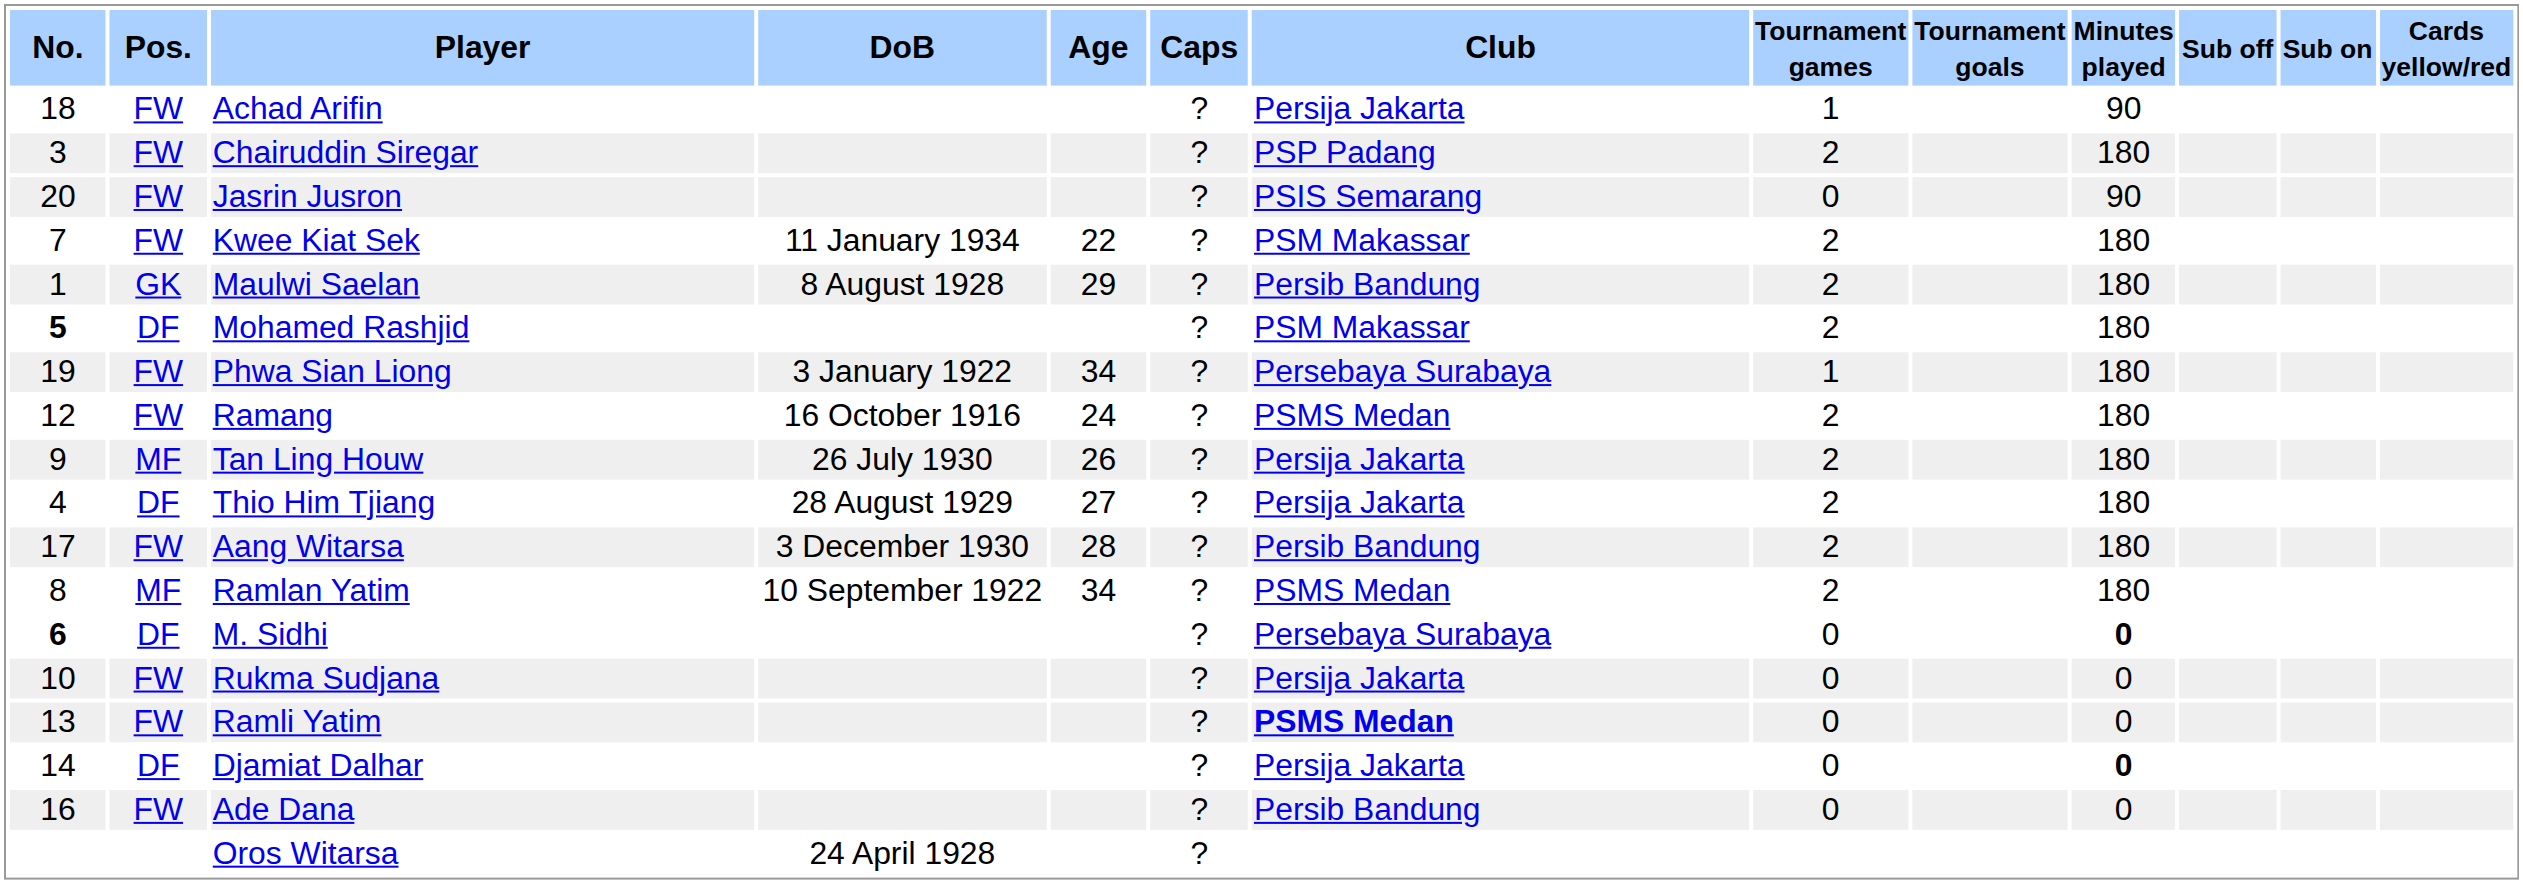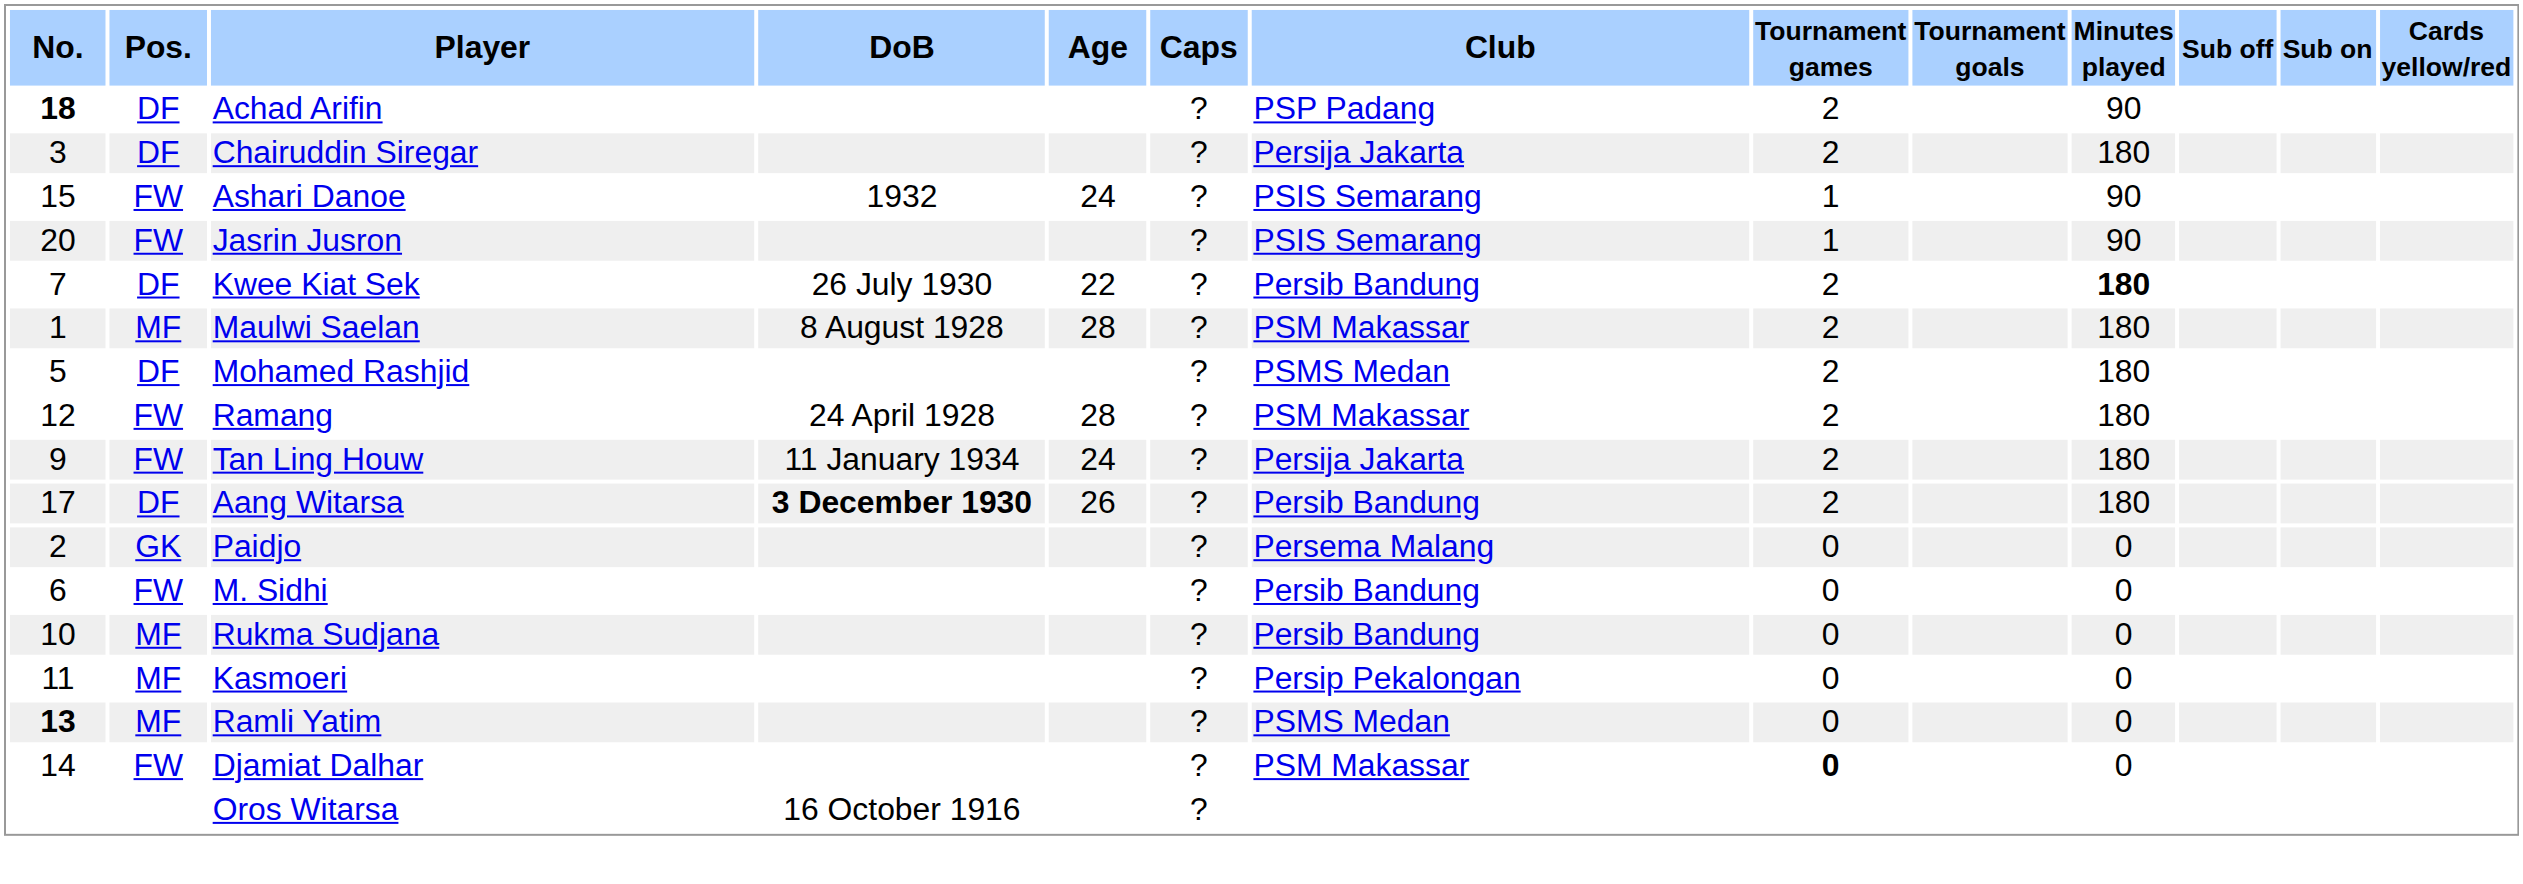Achad Arifin | No.: normal -> bold
Achad Arifin | Pos.: FW -> DF
Achad Arifin | Club: Persija Jakarta -> PSP Padang
Achad Arifin | Tournament games: 1 -> 2
Chairuddin Siregar | Pos.: FW -> DF
Chairuddin Siregar | Club: PSP Padang -> Persija Jakarta
+ row: 15 | FW | Ashari Danoe | 1932 | 24 | ? | PSIS Semarang | 1 | 90
Jasrin Jusron | Tournament games: 0 -> 1
Kwee Kiat Sek | Pos.: FW -> DF
Kwee Kiat Sek | DoB: 11 January 1934 -> 26 July 1930
Kwee Kiat Sek | Club: PSM Makassar -> Persib Bandung
Kwee Kiat Sek | Minutes played: normal -> bold
Maulwi Saelan | Pos.: GK -> MF
Maulwi Saelan | Age: 29 -> 28
Maulwi Saelan | Club: Persib Bandung -> PSM Makassar
Mohamed Rashjid | No.: bold -> normal
Mohamed Rashjid | Club: PSM Makassar -> PSMS Medan
- row: 19 | FW | Phwa Sian Liong | 3 January 1922 | 34 | ? | Persebaya Surabaya | 1 | 180
Ramang | DoB: 16 October 1916 -> 24 April 1928
Ramang | Age: 24 -> 28
Ramang | Club: PSMS Medan -> PSM Makassar
Tan Ling Houw | Pos.: MF -> FW
Tan Ling Houw | DoB: 26 July 1930 -> 11 January 1934
Tan Ling Houw | Age: 26 -> 24
- row: 4 | DF | Thio Him Tjiang | 28 August 1929 | 27 | ? | Persija Jakarta | 2 | 180
Aang Witarsa | Pos.: FW -> DF
Aang Witarsa | DoB: normal -> bold
Aang Witarsa | Age: 28 -> 26
- row: 8 | MF | Ramlan Yatim | 10 September 1922 | 34 | ? | PSMS Medan | 2 | 180
+ row: 2 | GK | Paidjo | ? | Persema Malang | 0 | 0
M. Sidhi | No.: bold -> normal
M. Sidhi | Pos.: DF -> FW
M. Sidhi | Club: Persebaya Surabaya -> Persib Bandung
M. Sidhi | Minutes played: bold -> normal
Rukma Sudjana | Pos.: FW -> MF
Rukma Sudjana | Club: Persija Jakarta -> Persib Bandung
+ row: 11 | MF | Kasmoeri | ? | Persip Pekalongan | 0 | 0
Ramli Yatim | No.: normal -> bold
Ramli Yatim | Pos.: FW -> MF
Ramli Yatim | Club: bold -> normal
Djamiat Dalhar | Pos.: DF -> FW
Djamiat Dalhar | Club: Persija Jakarta -> PSM Makassar
Djamiat Dalhar | Tournament games: normal -> bold
Djamiat Dalhar | Minutes played: bold -> normal
- row: 16 | FW | Ade Dana | ? | Persib Bandung | 0 | 0
Oros Witarsa | DoB: 24 April 1928 -> 16 October 1916
